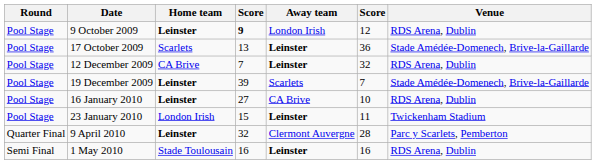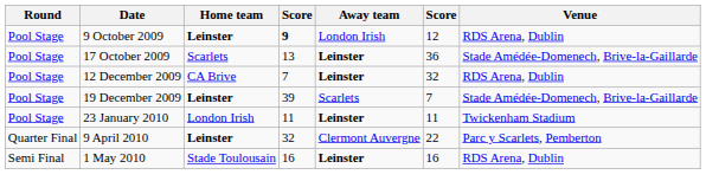- row: Pool Stage | 16 January 2010 | Leinster | 27 | CA Brive | 10 | RDS Arena, Dublin
23 January 2010 | column 4: 15 -> 11
9 April 2010 | column 6: 28 -> 22
